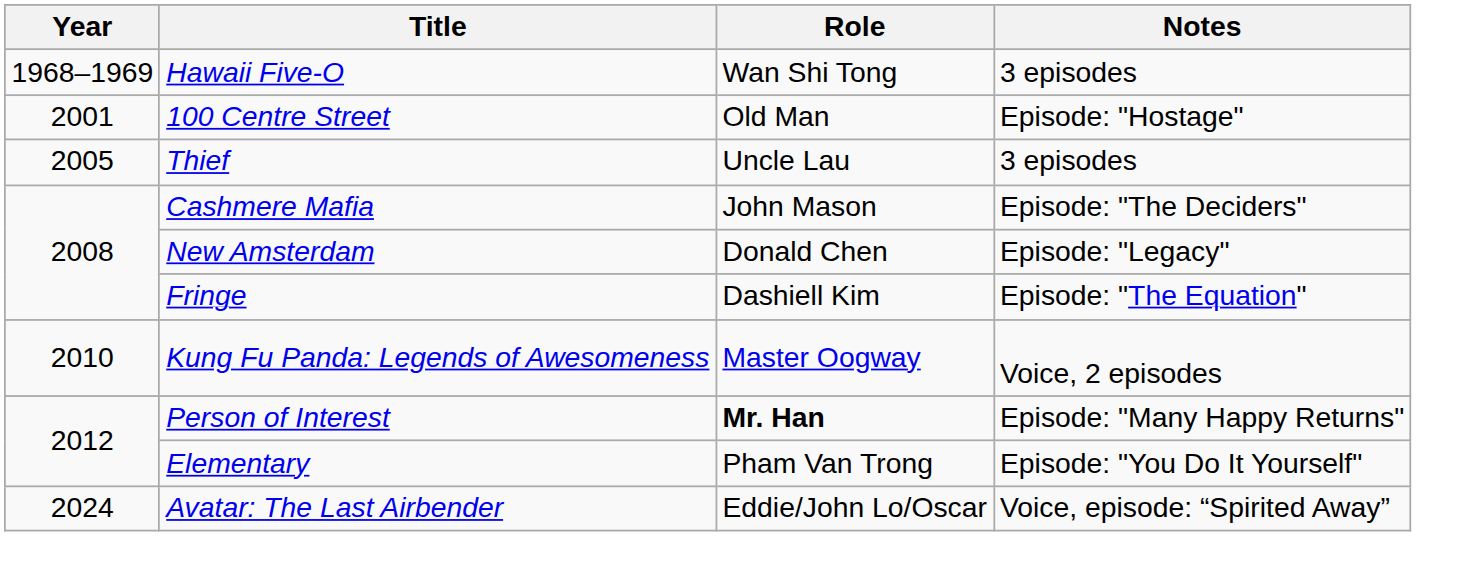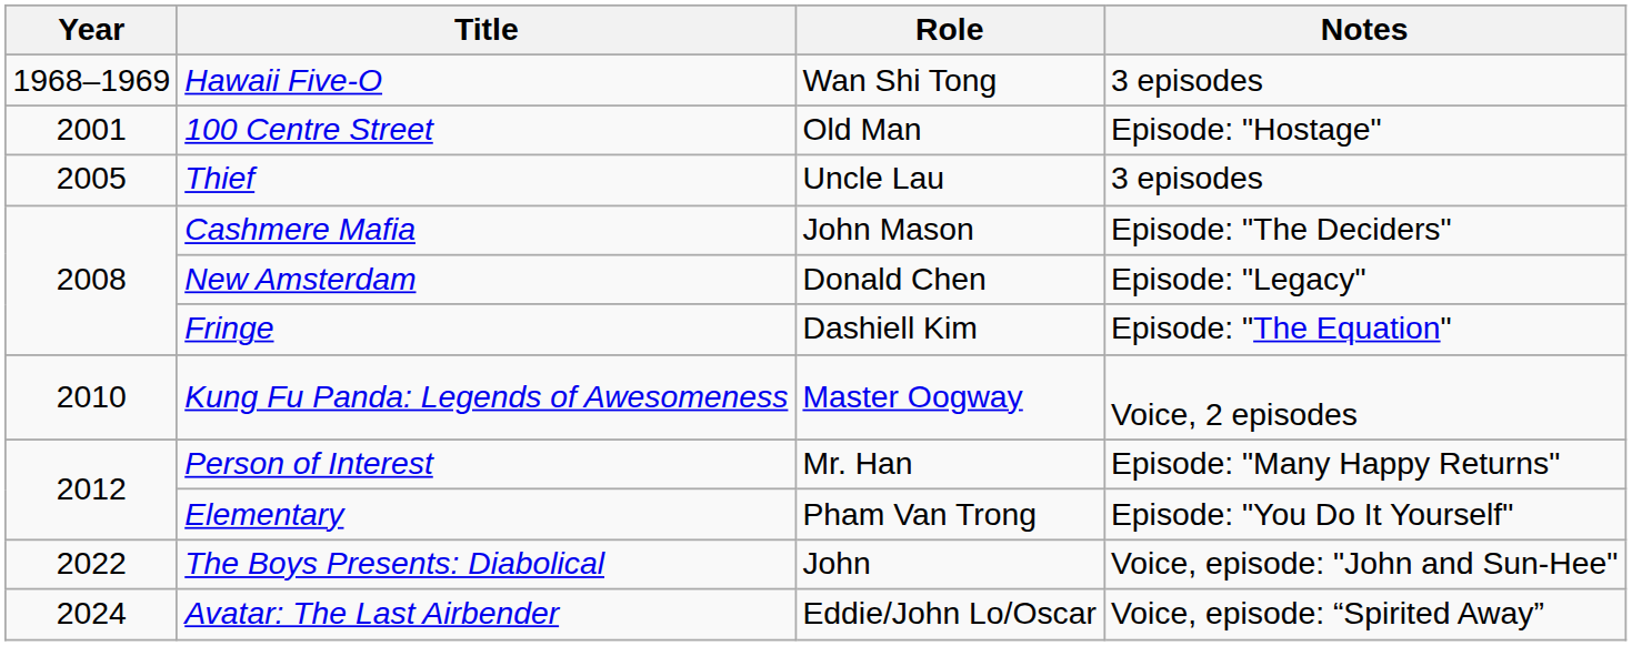Person of Interest | Role: bold -> normal
+ row: 2022 | The Boys Presents: Diabolical | John | Voice, episode: "John and Sun-Hee"
